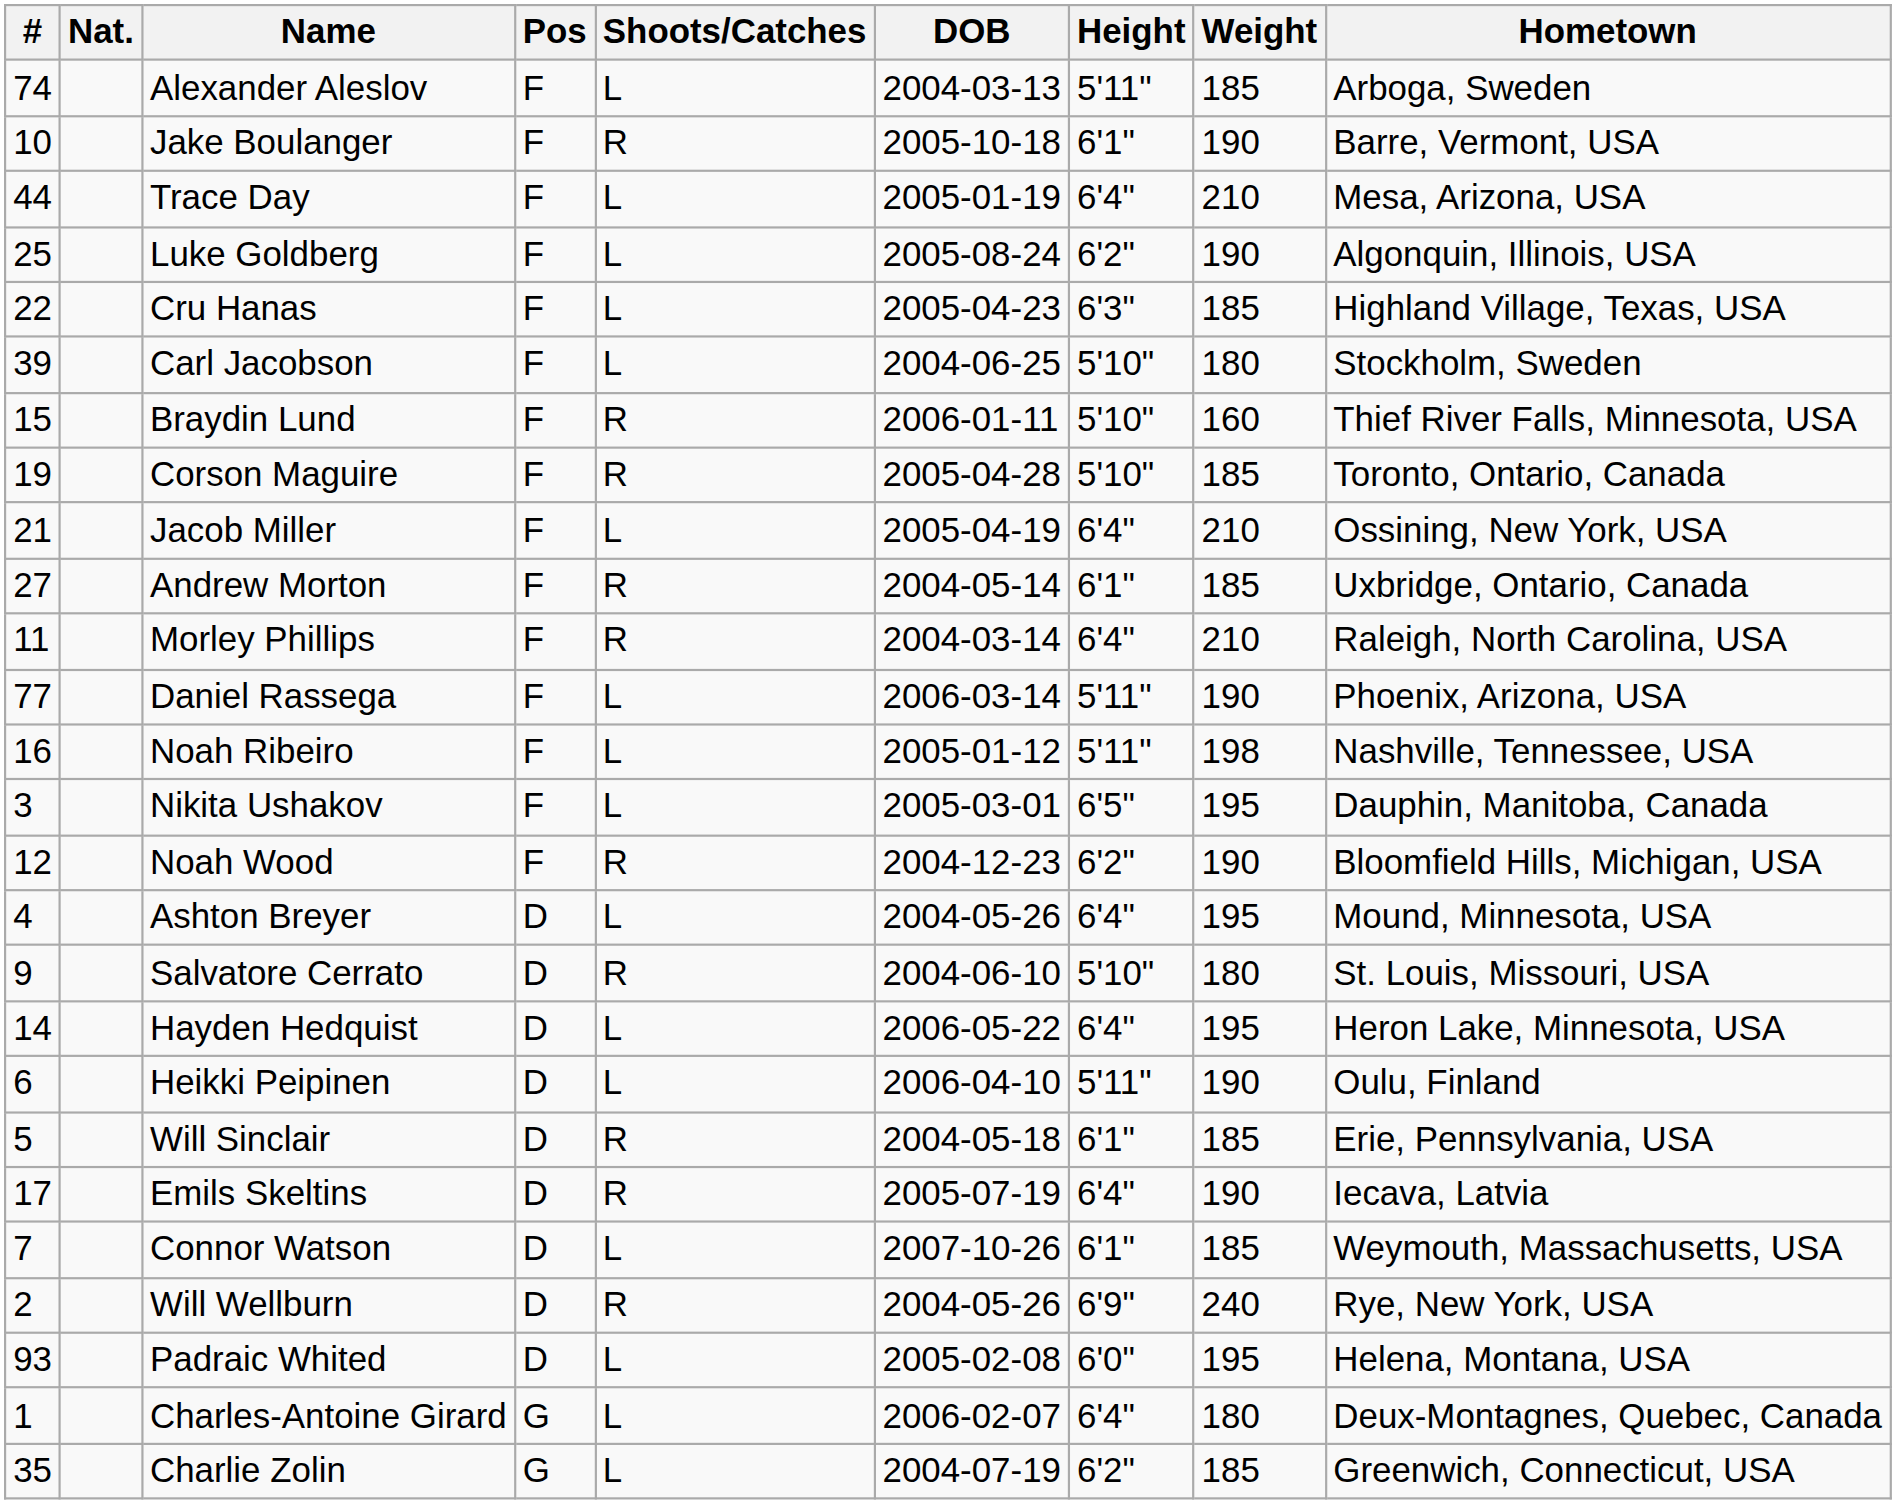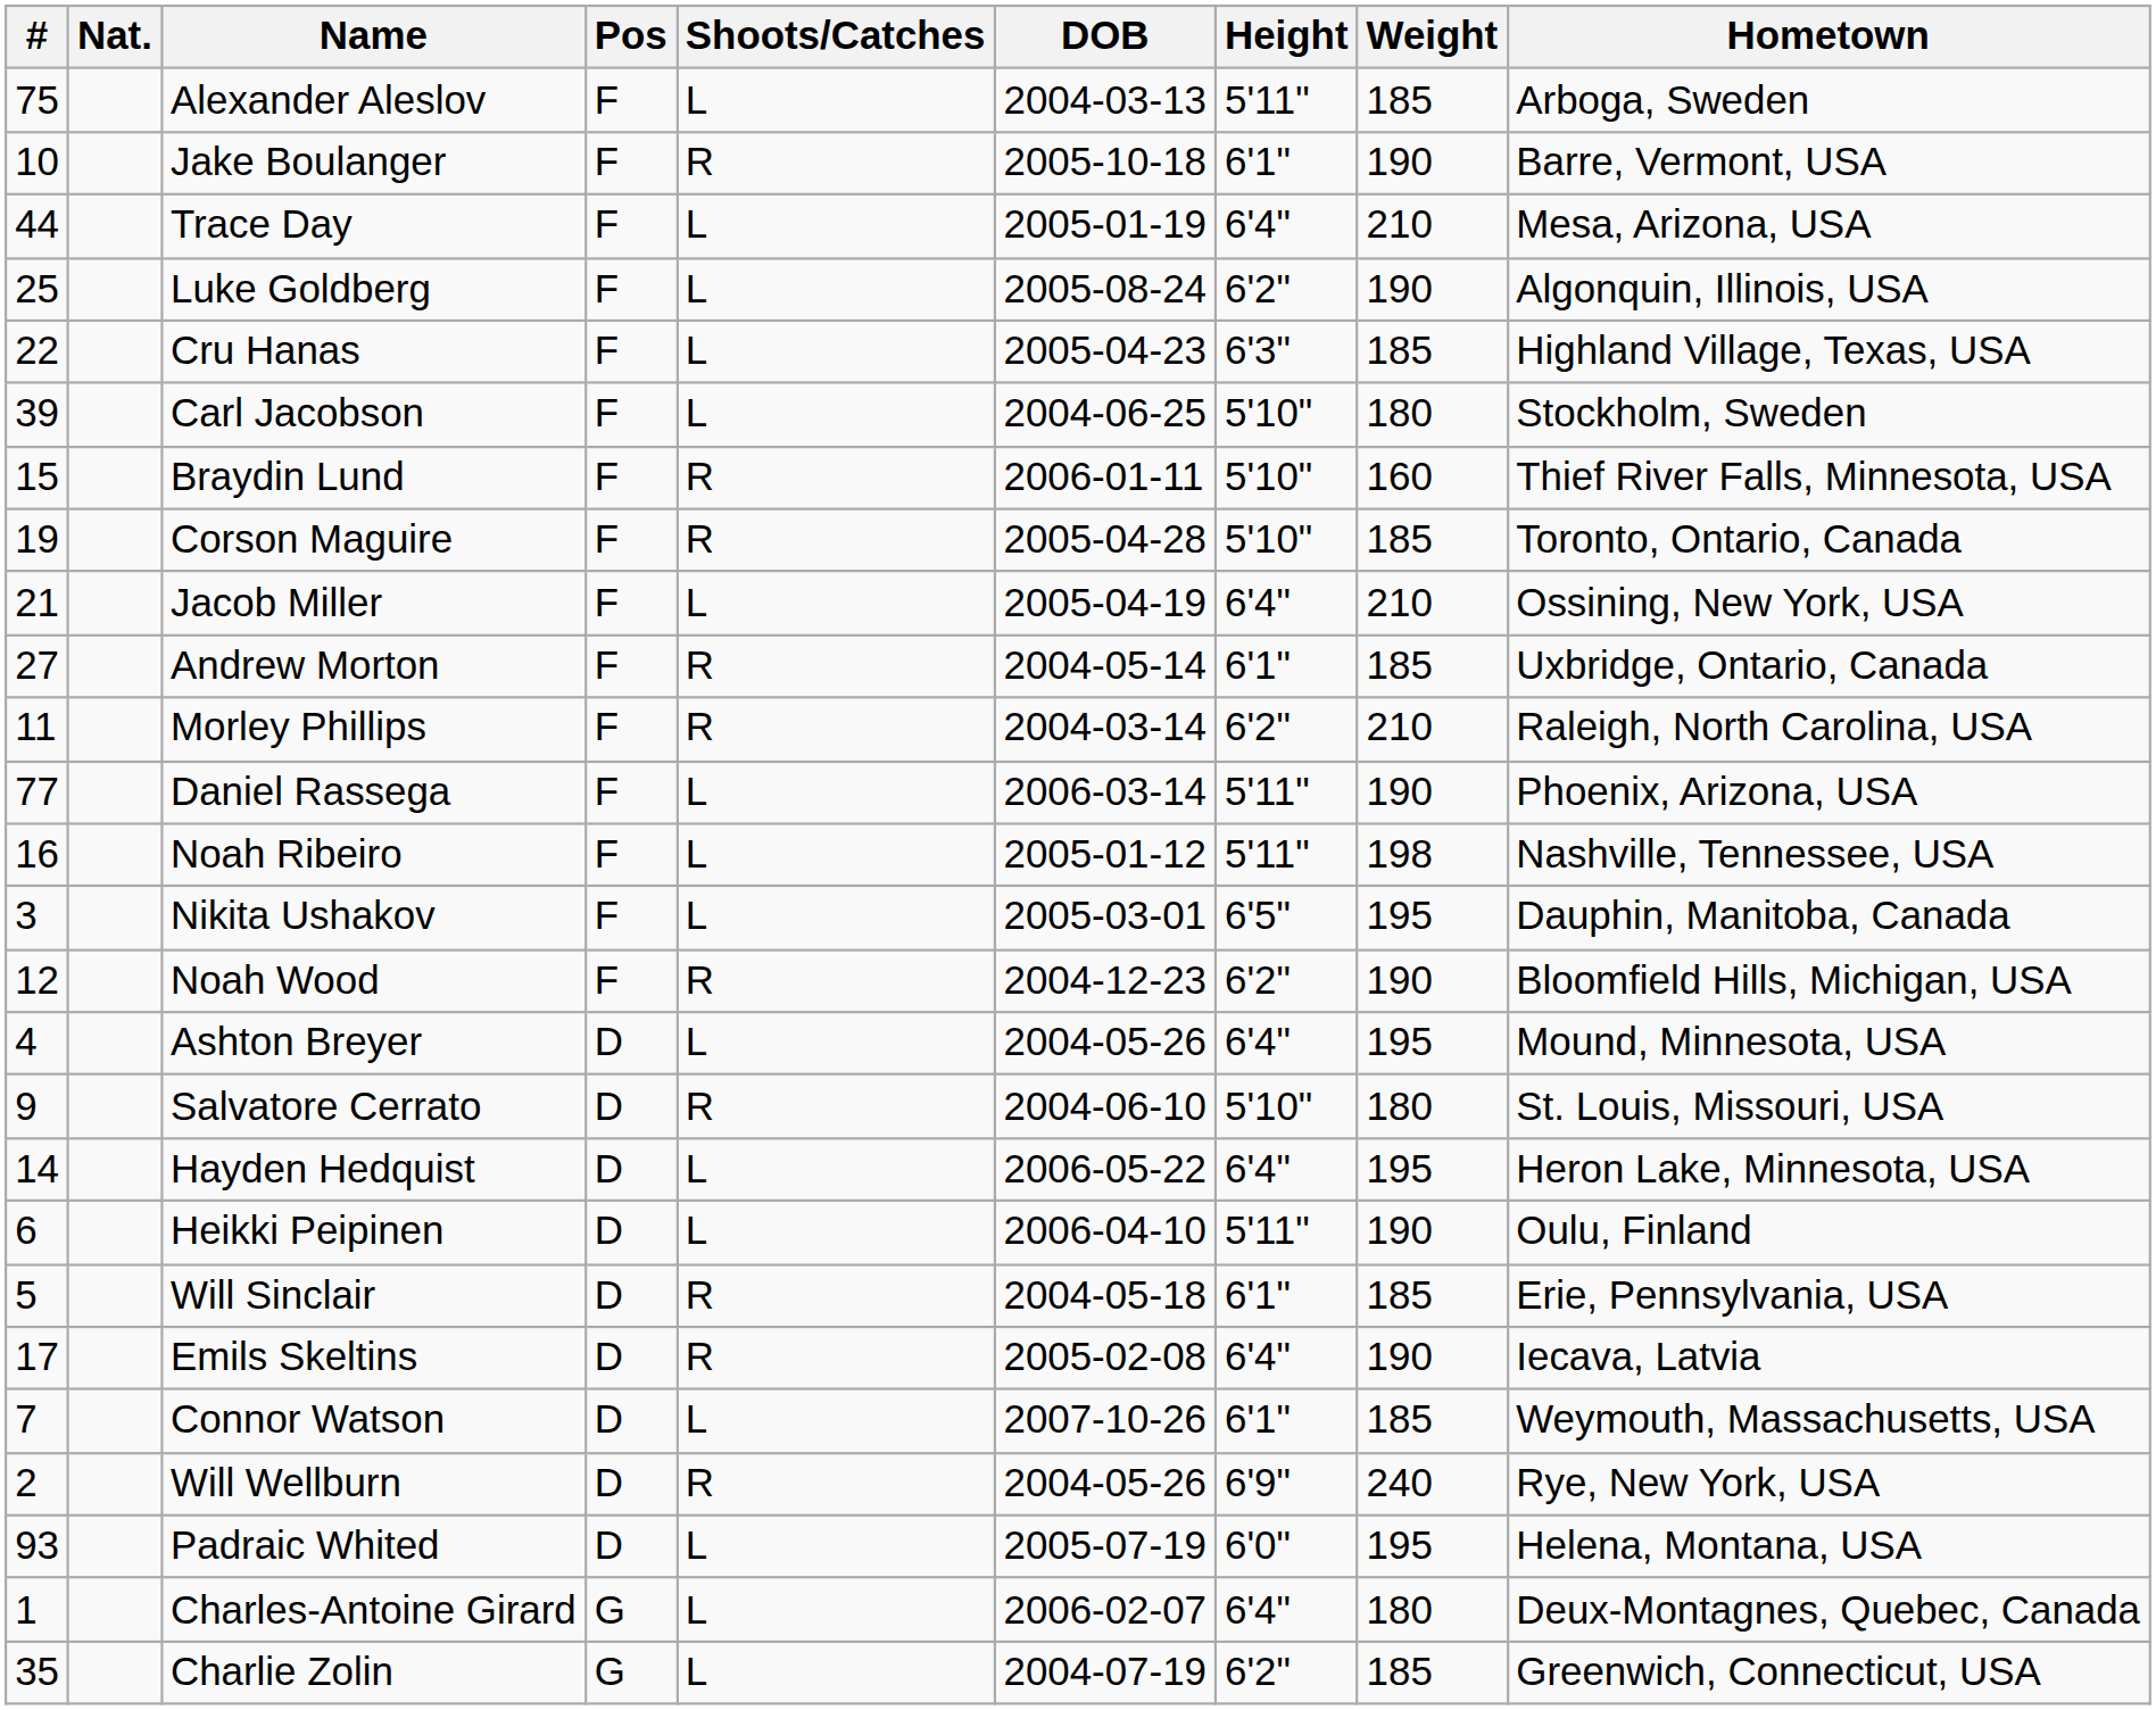Alexander Aleslov | #: 74 -> 75
Morley Phillips | Height: 6'4" -> 6'2"
Emils Skeltins | DOB: 2005-07-19 -> 2005-02-08
Padraic Whited | DOB: 2005-02-08 -> 2005-07-19
